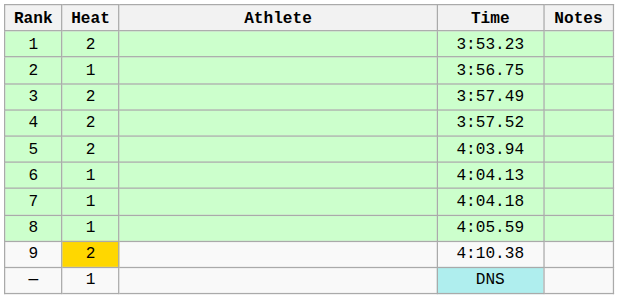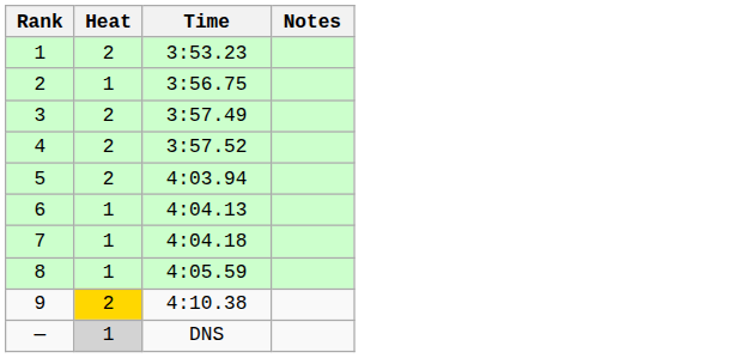- column: Athlete
— | Heat: no background -> lightgrey background
— | Time: paleturquoise background -> no background
